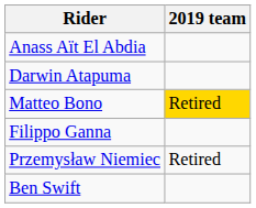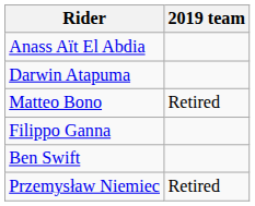Matteo Bono | 2019 team: gold background -> no background
rows swapped: Przemysław Niemiec <-> Ben Swift
